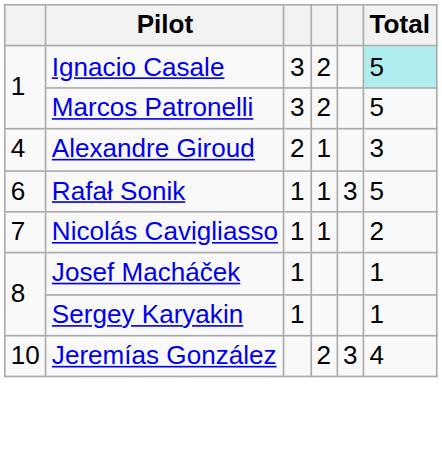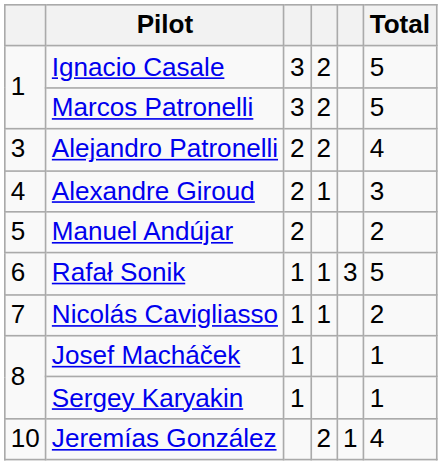Ignacio Casale | Total: paleturquoise background -> no background
+ row: 3 | Alejandro Patronelli | 2 | 2 | 4
+ row: 5 | Manuel Andújar | 2 | 2
Jeremías González | column 5: 3 -> 1
